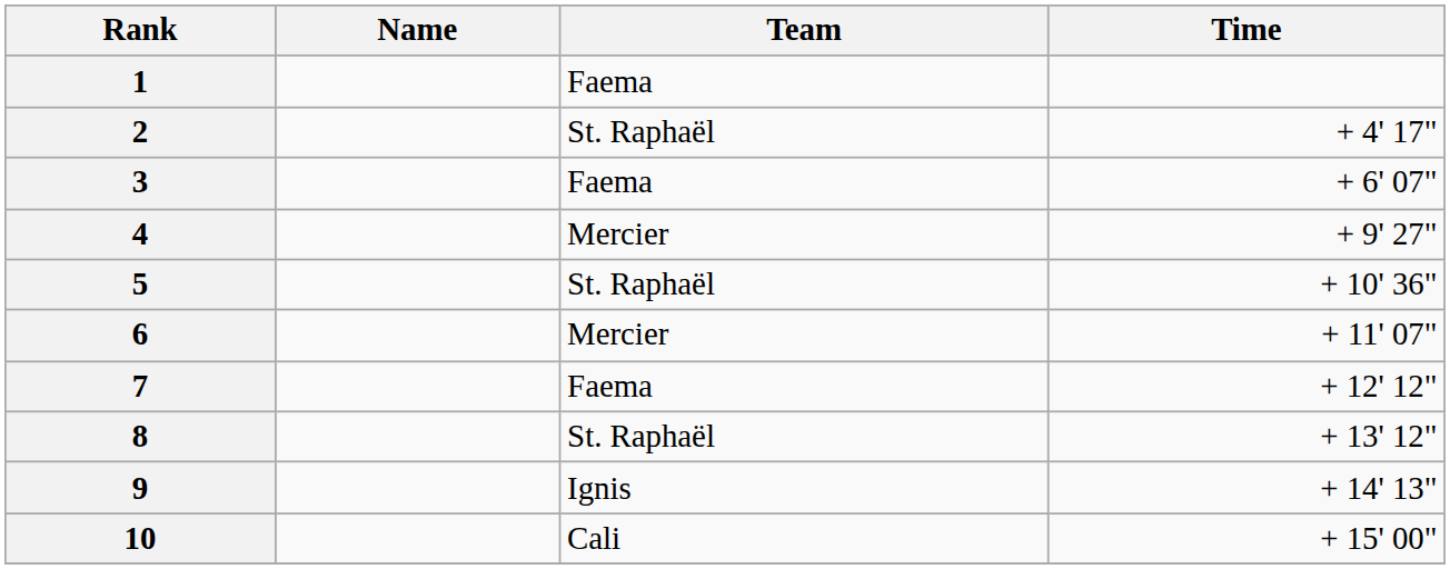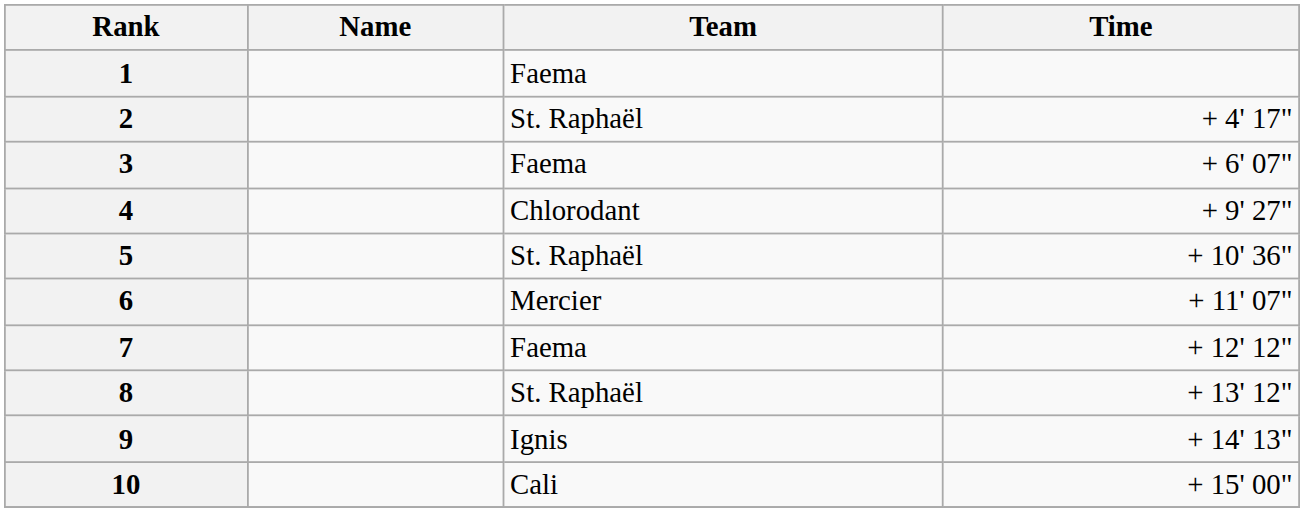4 | Team: Mercier -> Chlorodant
